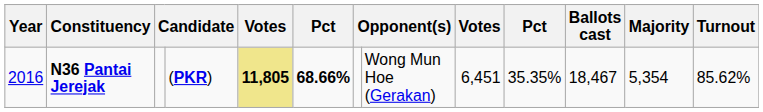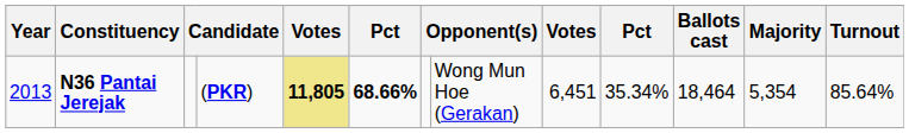N36 Pantai Jerejak | Year: 2016 -> 2013
N36 Pantai Jerejak | column 10: 35.35% -> 35.34%
N36 Pantai Jerejak | Ballots cast: 18,467 -> 18,464
N36 Pantai Jerejak | Turnout: 85.62% -> 85.64%
